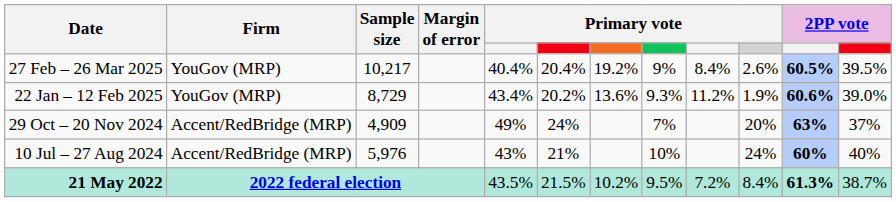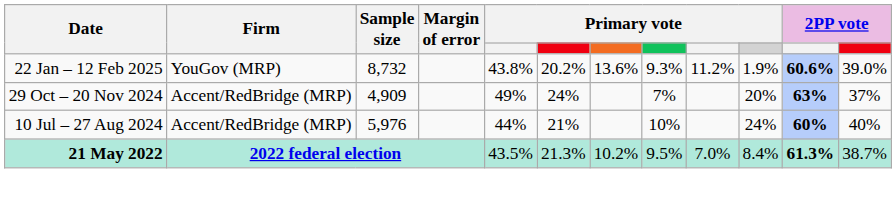- row: 27 Feb – 26 Mar 2025 | YouGov (MRP) | 10,217 | 40.4% | 20.4% | 19.2% | 9% | 8.4% | 2.6% | 60.5% | 39.5%
22 Jan – 12 Feb 2025 | Sample size: 8,729 -> 8,732
22 Jan – 12 Feb 2025 | column 5: 43.4% -> 43.8%
10 Jul – 27 Aug 2024 | column 5: 43% -> 44%
21 May 2022 | column 6: 21.5% -> 21.3%
21 May 2022 | column 9: 7.2% -> 7.0%
